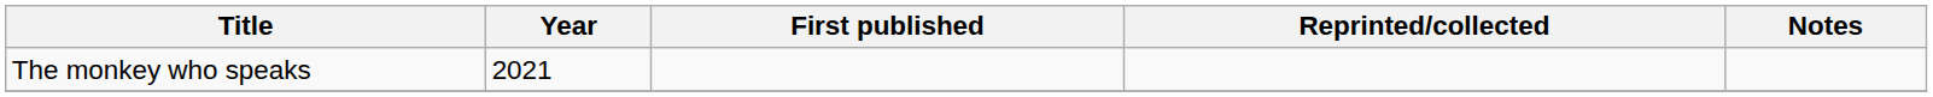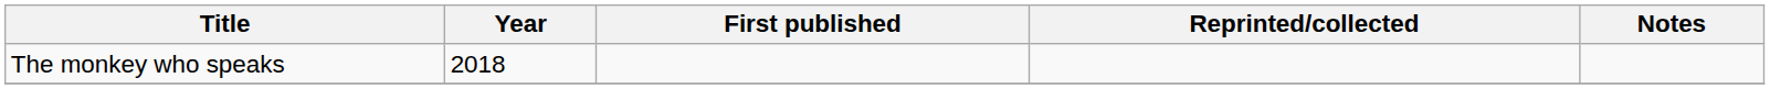The monkey who speaks | Year: 2021 -> 2018
